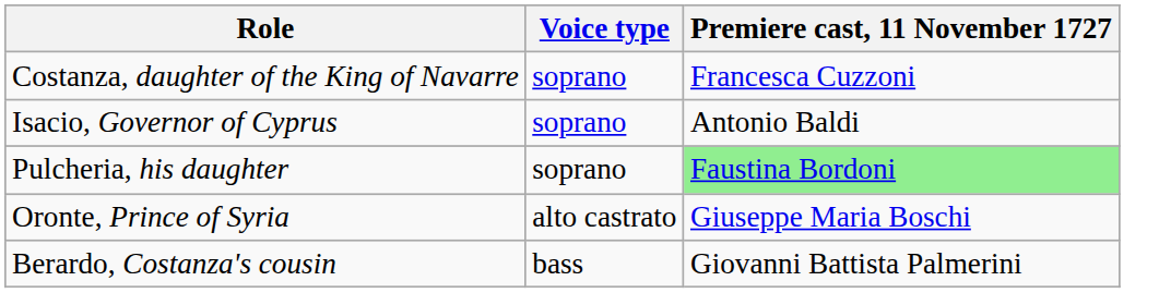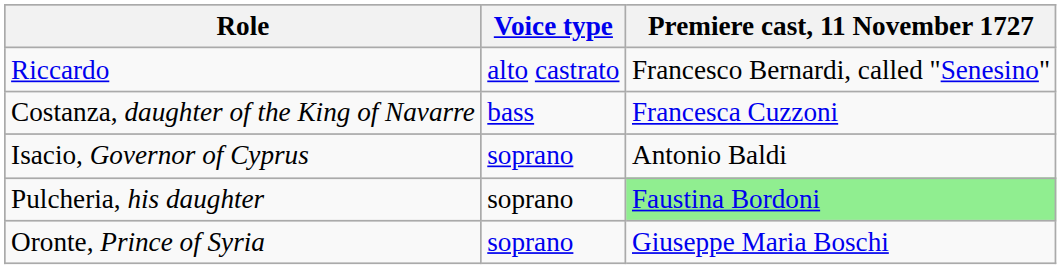+ row: Riccardo | alto castrato | Francesco Bernardi, called "Senesino"
Costanza, daughter of the King of Navarre | Voice type: soprano -> bass
Oronte, Prince of Syria | Voice type: alto castrato -> soprano
- row: Berardo, Costanza's cousin | bass | Giovanni Battista Palmerini
